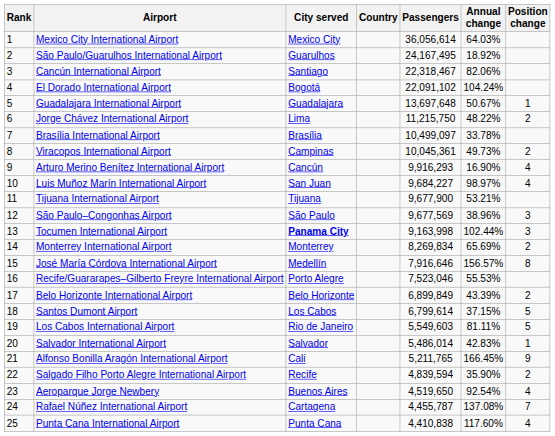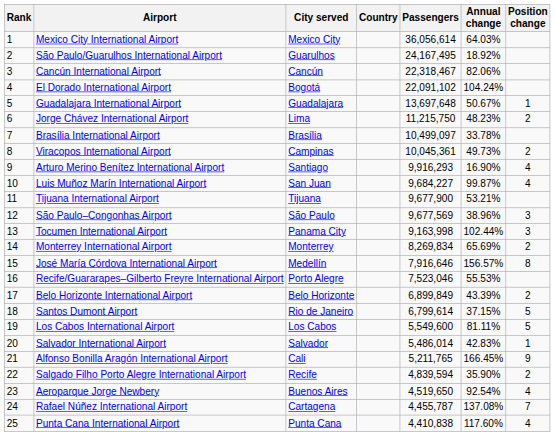Cancún International Airport | City served: Santiago -> Cancún
Jorge Chávez International Airport | Annual change: 48.22% -> 48.23%
Arturo Merino Benítez International Airport | City served: Cancún -> Santiago
Luis Muñoz Marín International Airport | Annual change: 98.97% -> 99.87%
Tocumen International Airport | City served: bold -> normal
Santos Dumont Airport | City served: Los Cabos -> Rio de Janeiro
Los Cabos International Airport | City served: Rio de Janeiro -> Los Cabos
Los Cabos International Airport | Passengers: 5,549,603 -> 5,549,600
